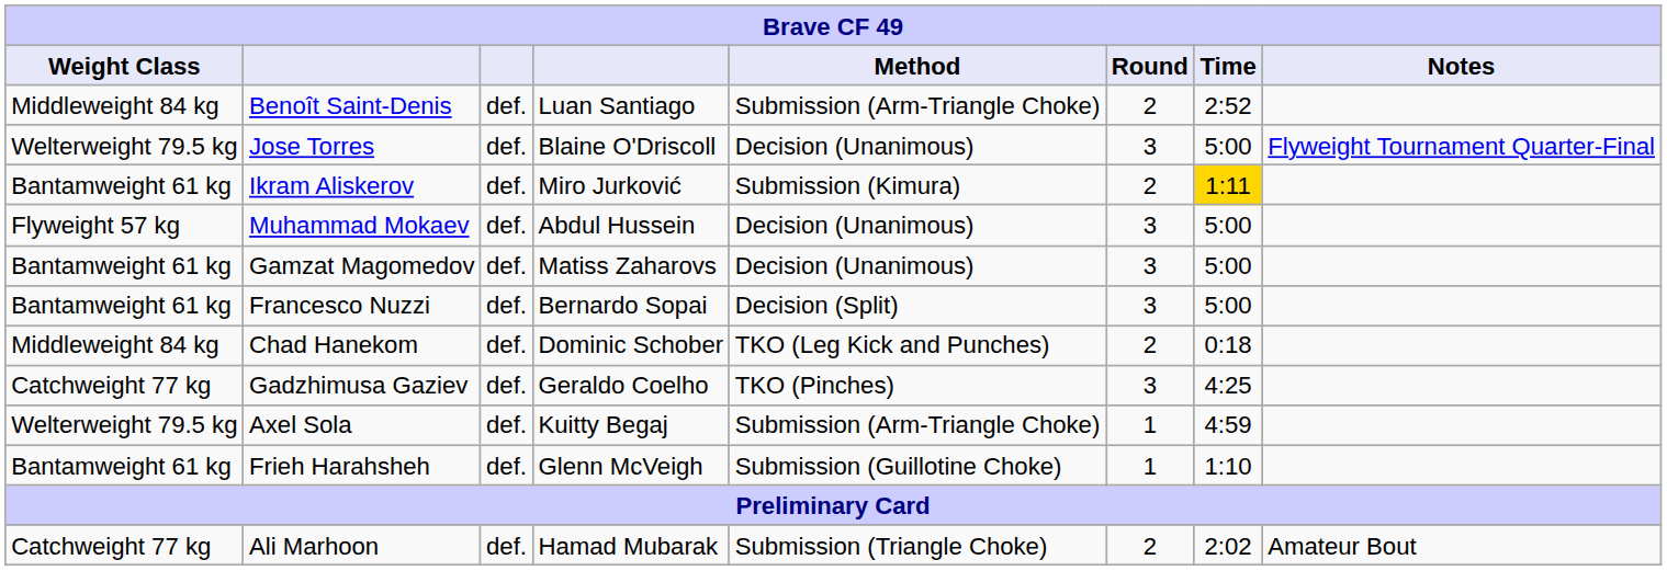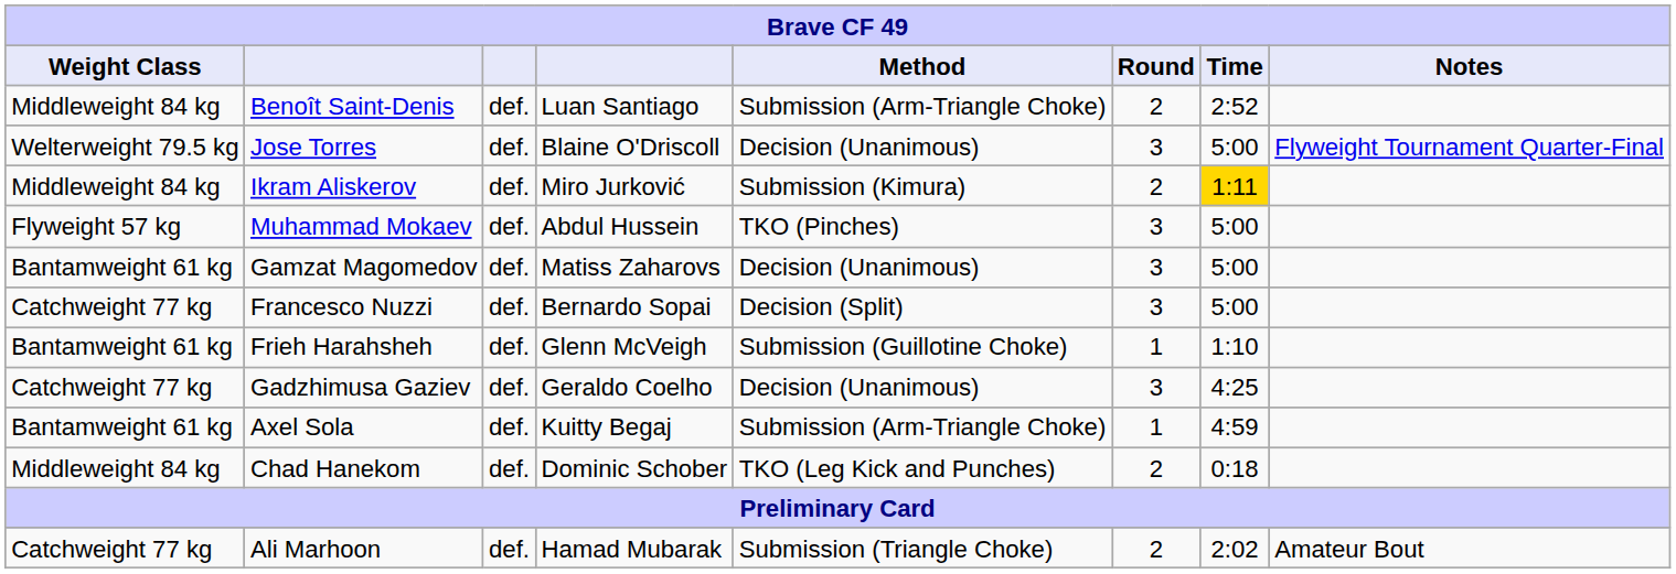Ikram Aliskerov | Weight Class: Bantamweight 61 kg -> Middleweight 84 kg
Muhammad Mokaev | Method: Decision (Unanimous) -> TKO (Pinches)
Francesco Nuzzi | Weight Class: Bantamweight 61 kg -> Catchweight 77 kg
rows swapped: Chad Hanekom <-> Frieh Harahsheh
Gadzhimusa Gaziev | Method: TKO (Pinches) -> Decision (Unanimous)
Axel Sola | Weight Class: Welterweight 79.5 kg -> Bantamweight 61 kg
